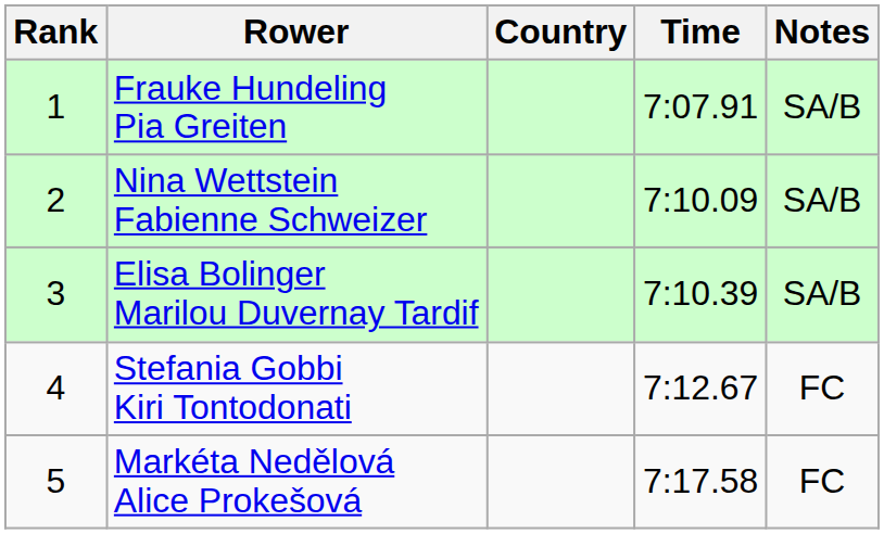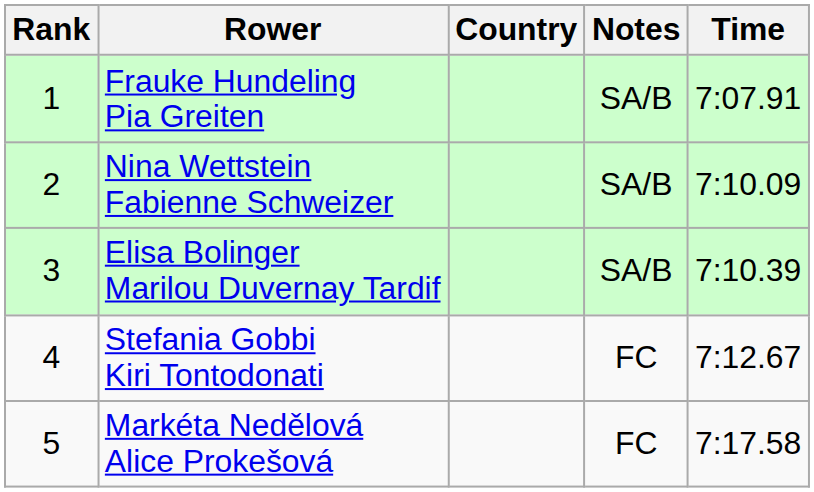columns swapped: Time <-> Notes
